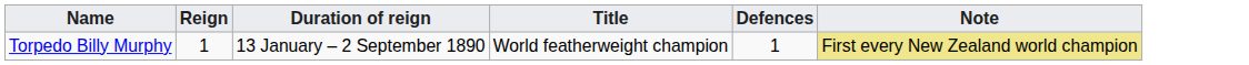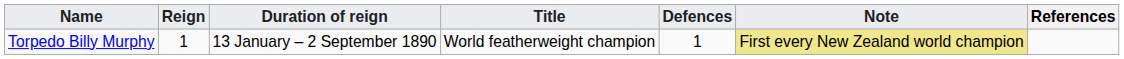+ column: References
